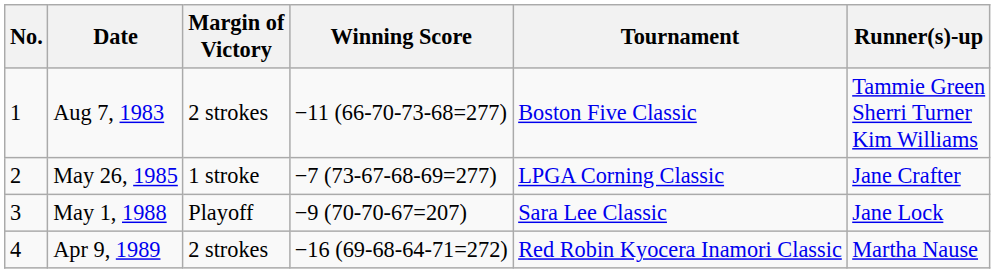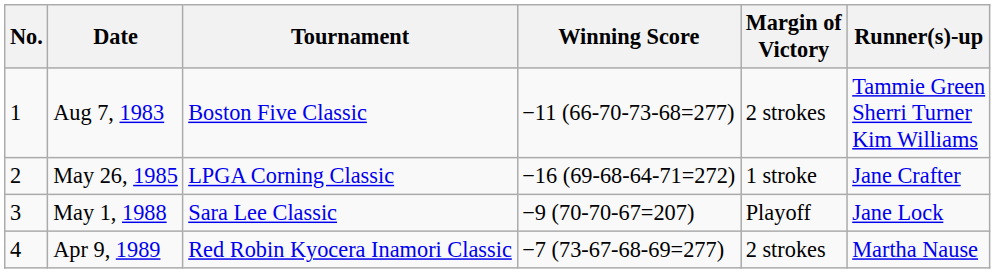columns swapped: Tournament <-> Margin of Victory
May 26, 1985 | Winning Score: −7 (73-67-68-69=277) -> −16 (69-68-64-71=272)
Apr 9, 1989 | Winning Score: −16 (69-68-64-71=272) -> −7 (73-67-68-69=277)
